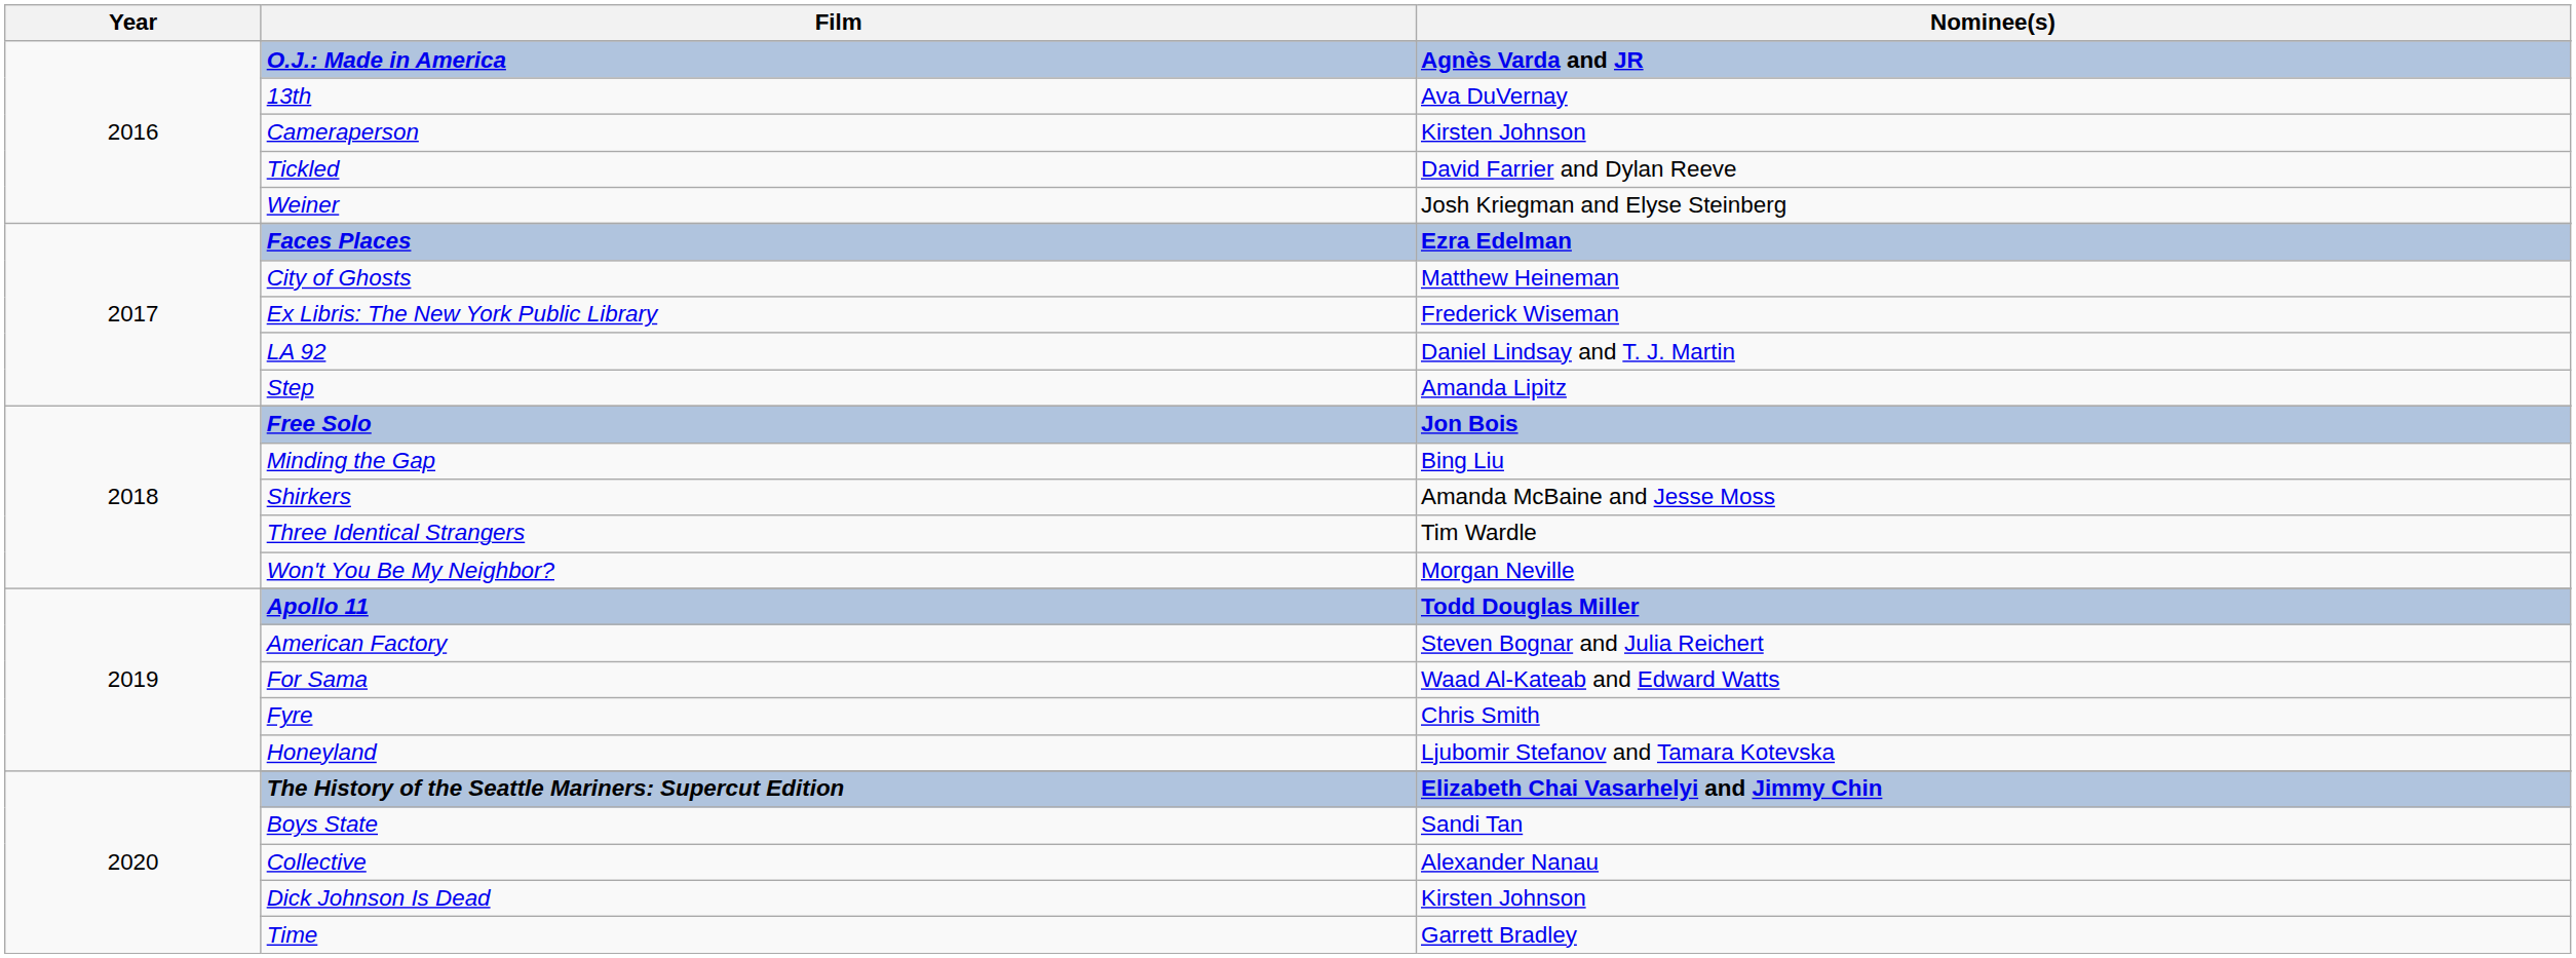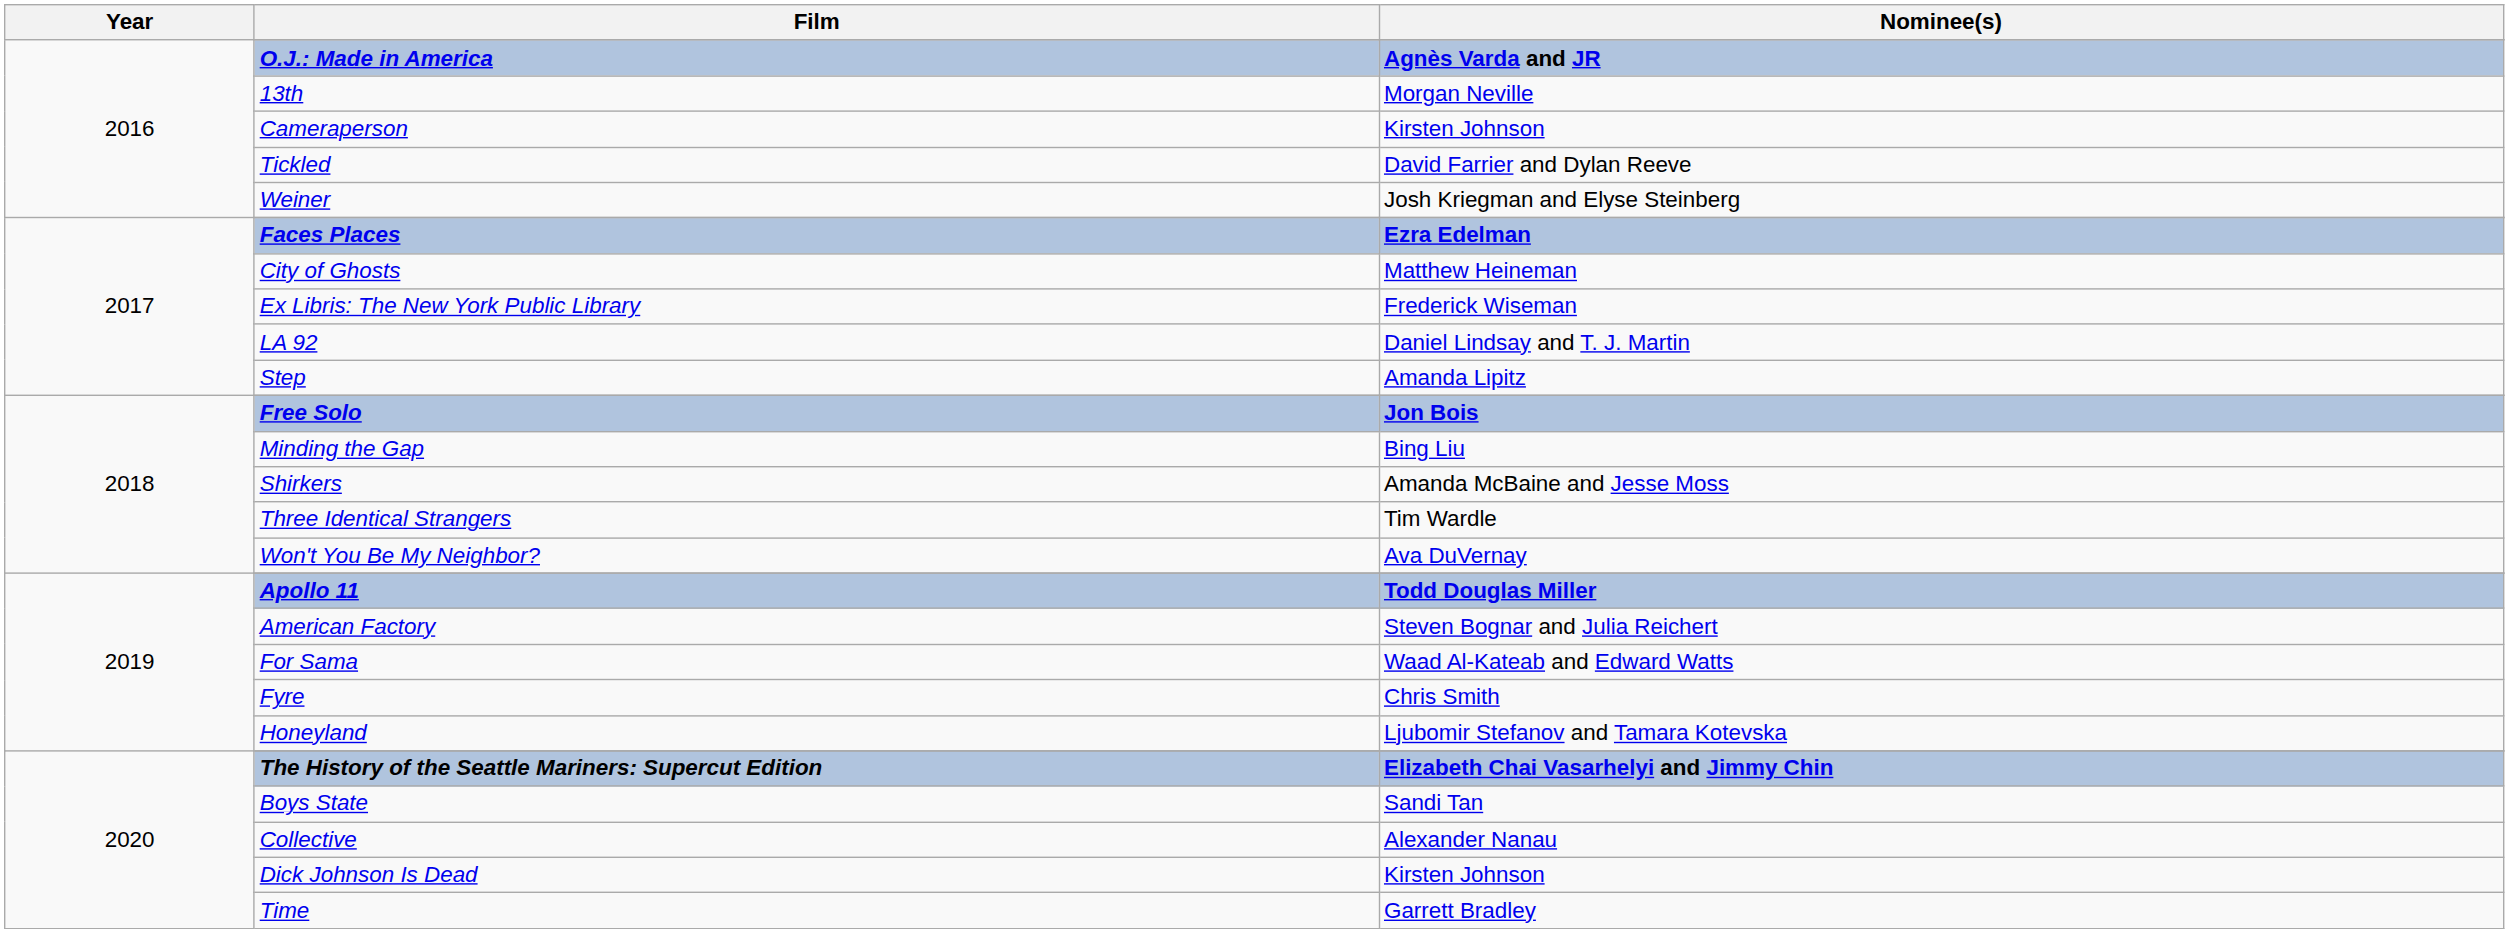13th | Nominee(s): Ava DuVernay -> Morgan Neville
Won't You Be My Neighbor? | Nominee(s): Morgan Neville -> Ava DuVernay
